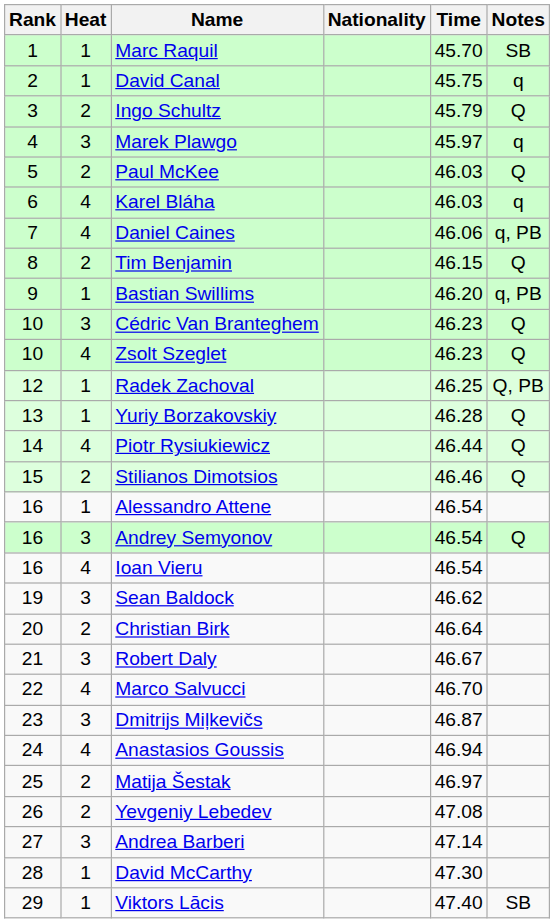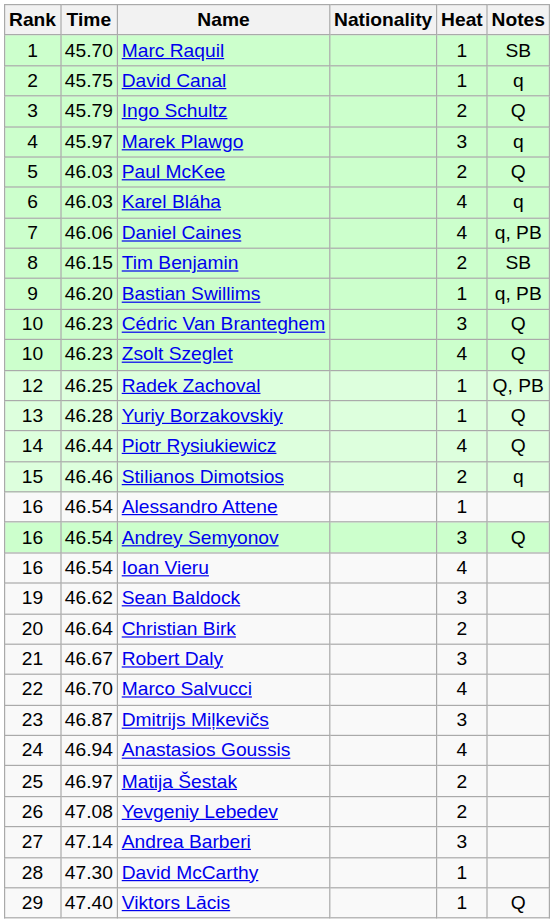columns swapped: Heat <-> Time
Tim Benjamin | Notes: Q -> SB
Stilianos Dimotsios | Notes: Q -> q
Viktors Lācis | Notes: SB -> Q
